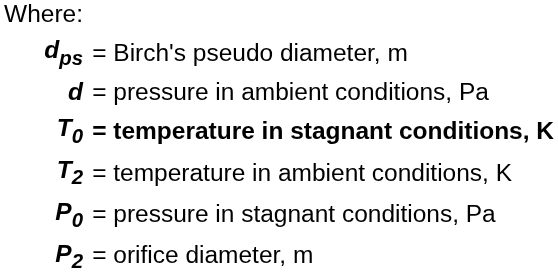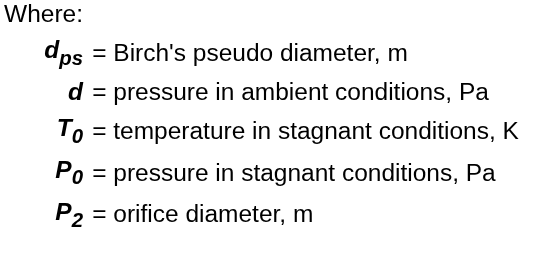T0 | column 2: bold -> normal
- row: T2 | = temperature in ambient conditions, K
